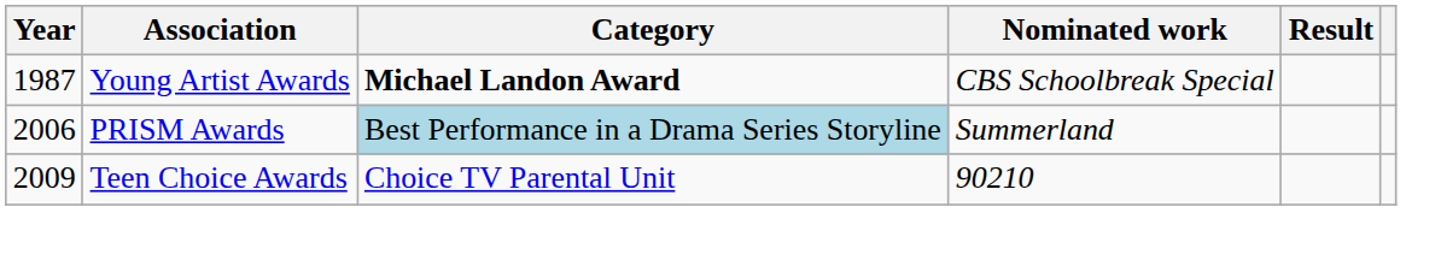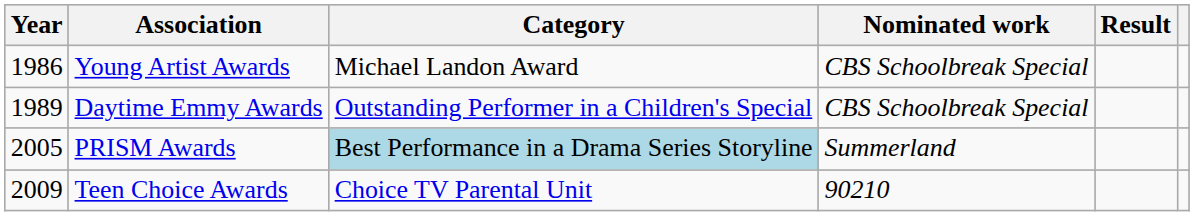Young Artist Awards | Year: 1987 -> 1986
Young Artist Awards | Category: bold -> normal
+ row: 1989 | Daytime Emmy Awards | Outstanding Performer in a Children's Special | CBS Schoolbreak Special
PRISM Awards | Year: 2006 -> 2005
